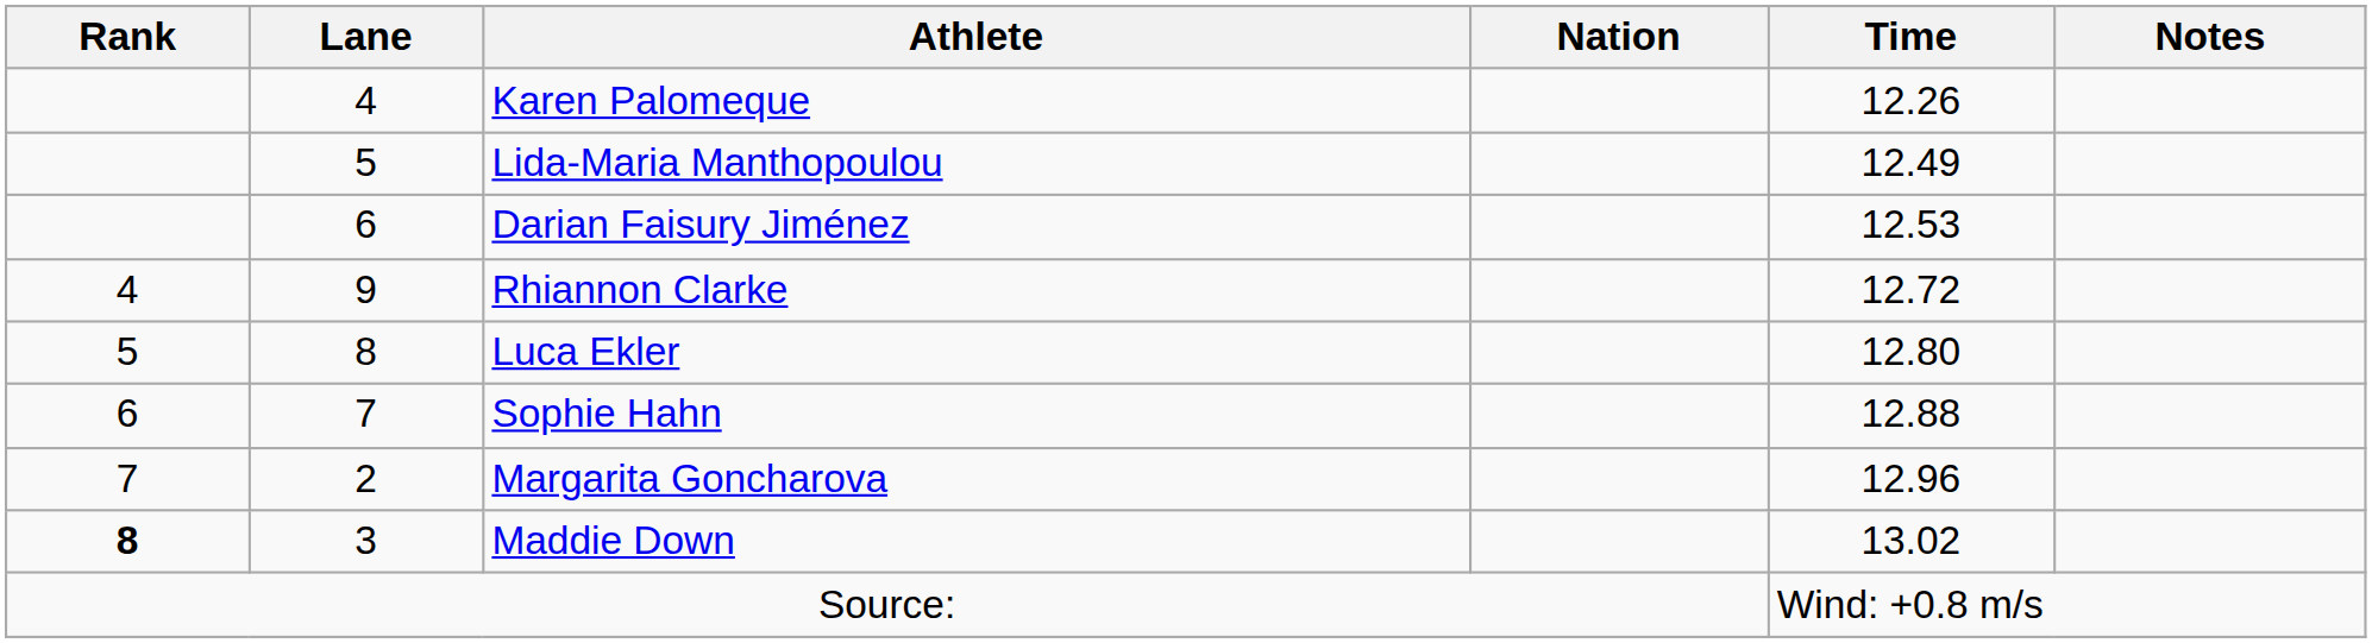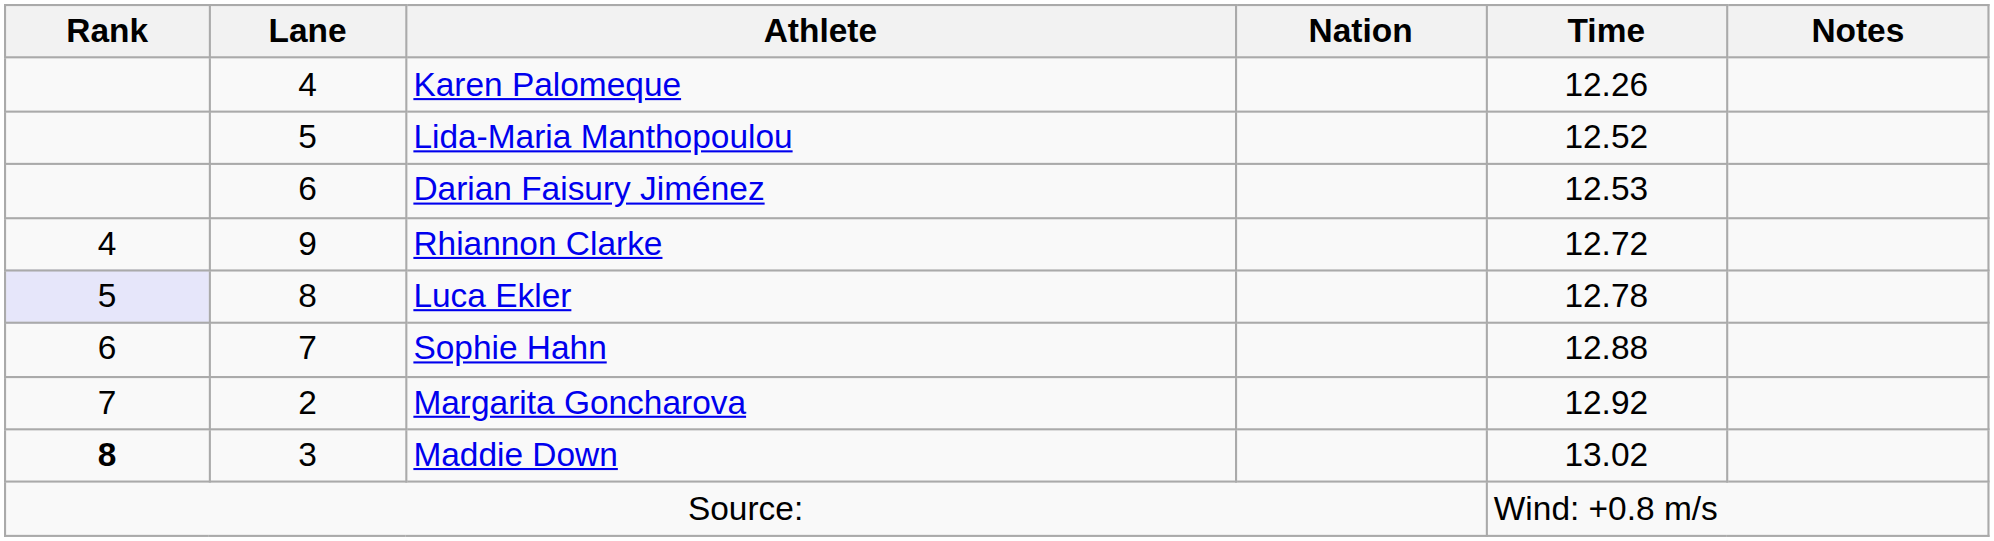Lida-Maria Manthopoulou | Time: 12.49 -> 12.52
Luca Ekler | Rank: no background -> lavender background
Luca Ekler | Time: 12.80 -> 12.78
Margarita Goncharova | Time: 12.96 -> 12.92
